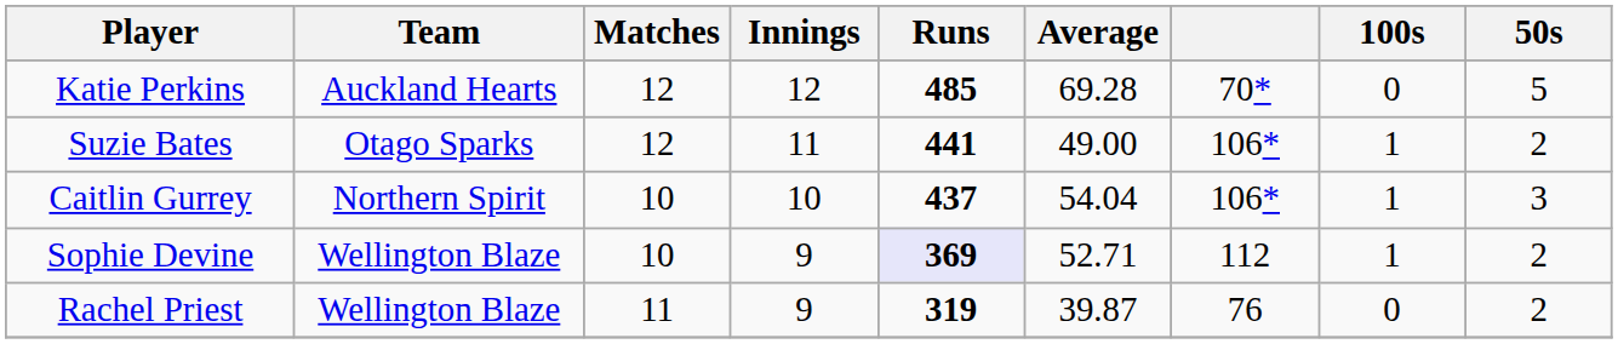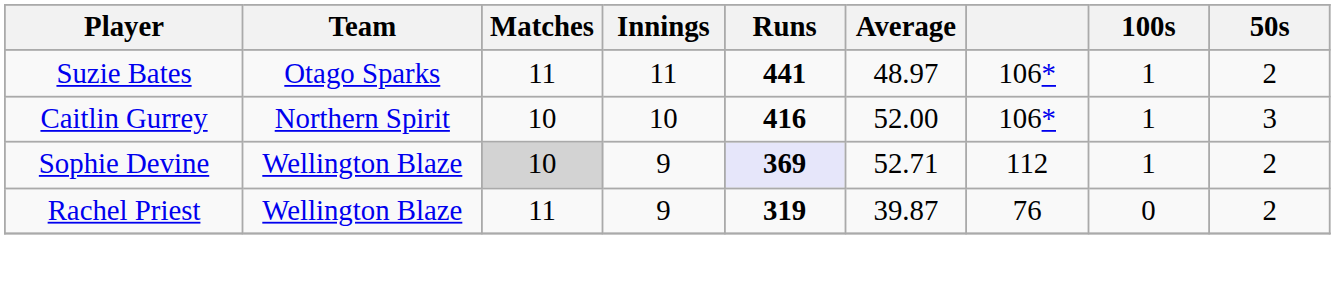- row: Katie Perkins | Auckland Hearts | 12 | 12 | 485 | 69.28 | 70* | 0 | 5
Suzie Bates | Matches: 12 -> 11
Suzie Bates | Average: 49.00 -> 48.97
Caitlin Gurrey | Runs: 437 -> 416
Caitlin Gurrey | Average: 54.04 -> 52.00
Sophie Devine | Matches: no background -> lightgrey background
